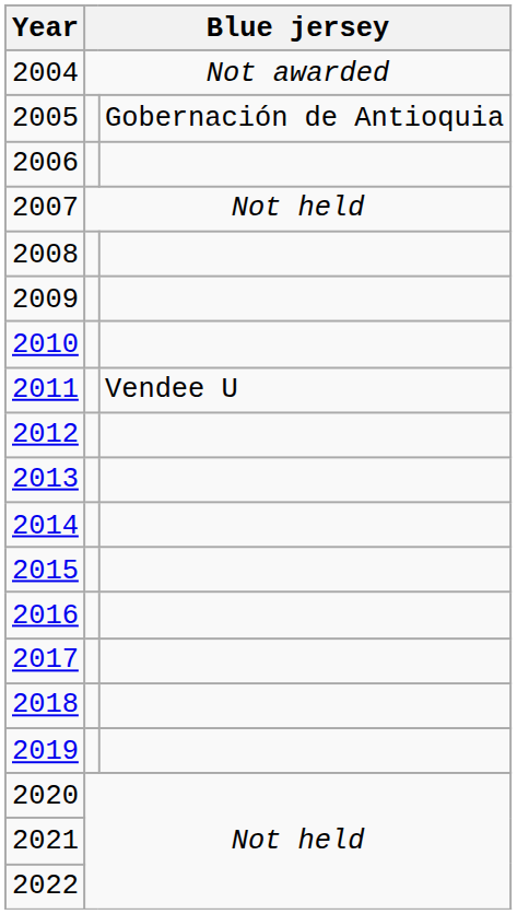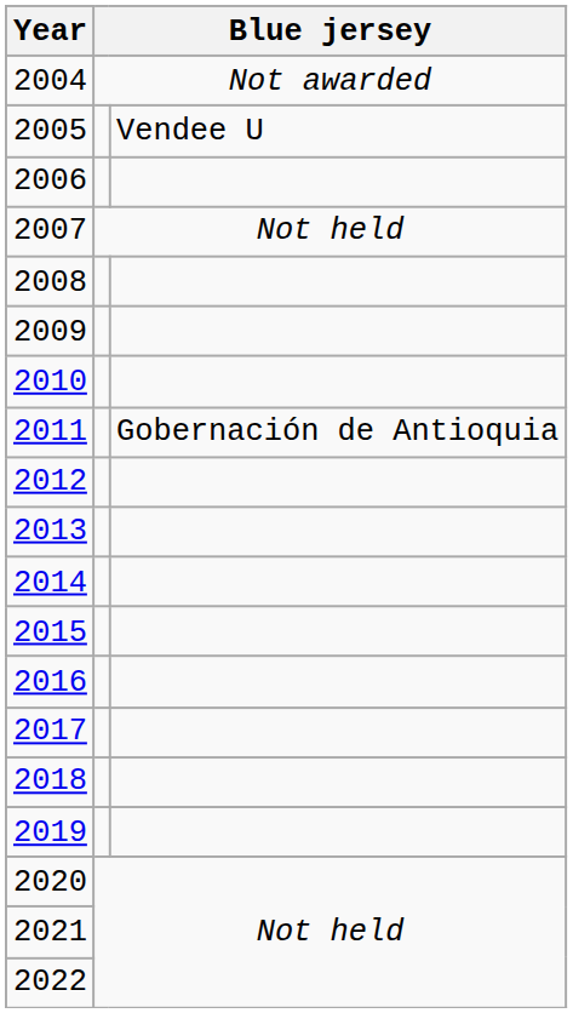2005 | column 3: Gobernación de Antioquia -> Vendee U
2011 | column 3: Vendee U -> Gobernación de Antioquia
